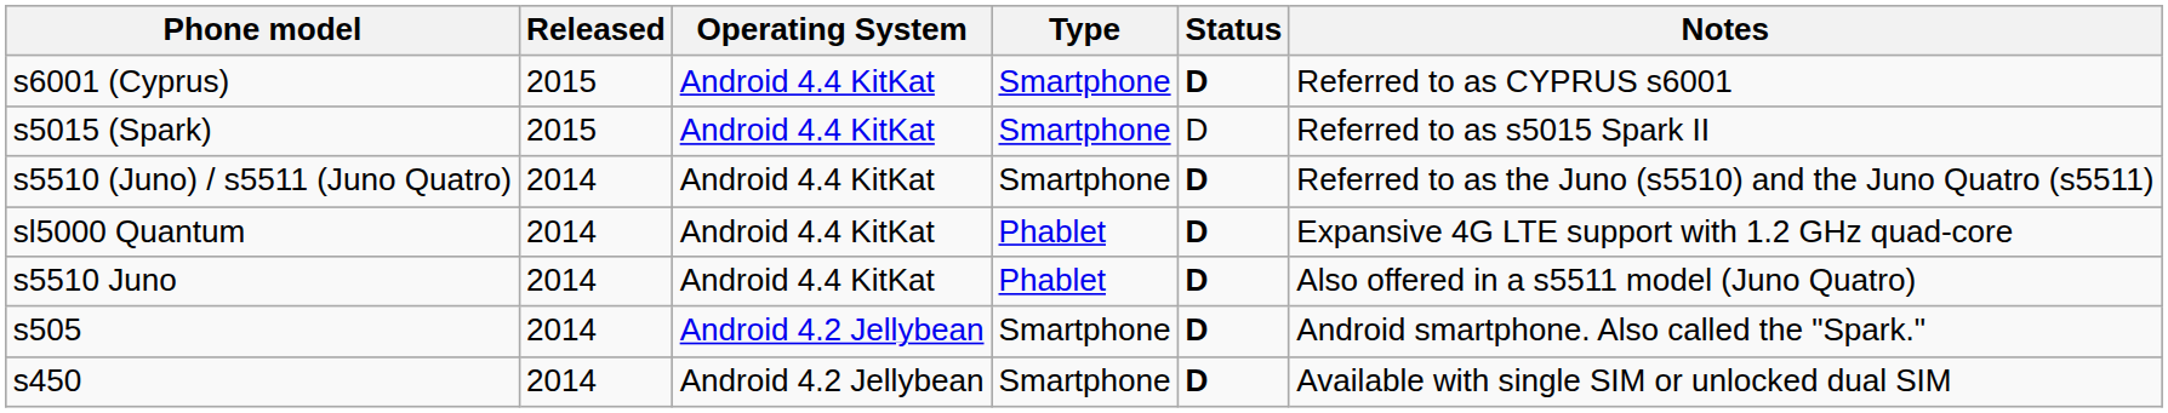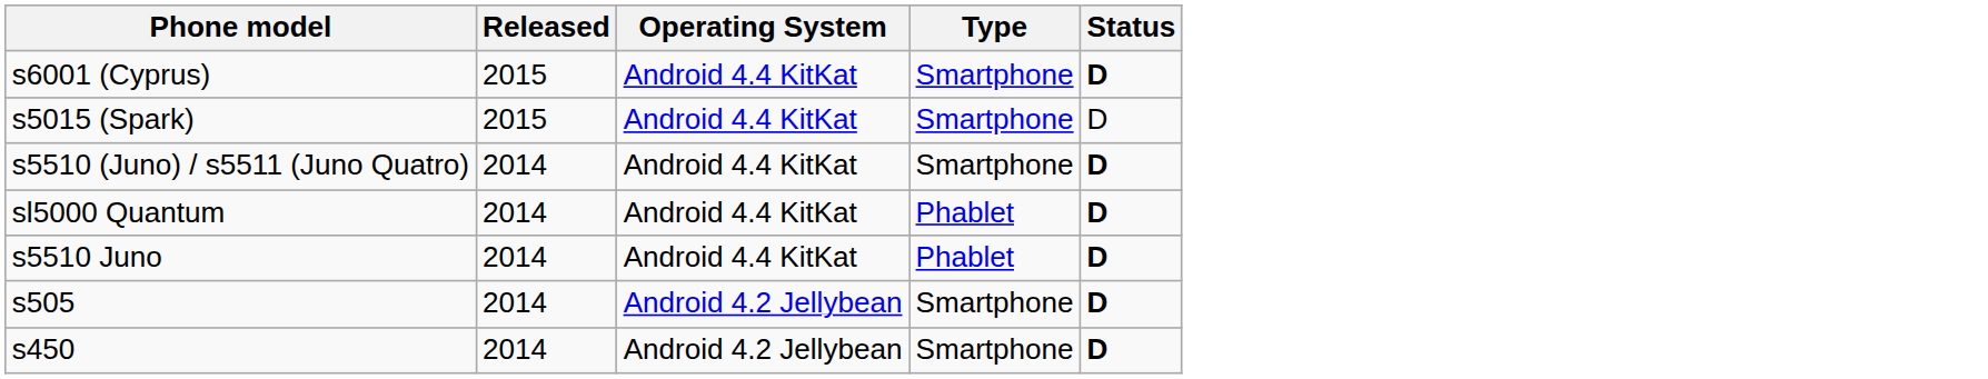- column: Notes | Referred to as CYPRUS s6001 | Referred to as s5015 Spark II | Referred to as the Juno (s5510) and the Juno Quatro (s5511) | Expansive 4G LTE support with 1.2 GHz quad-core | Also offered in a s5511 model (Juno Quatro) | Android smartphone. Also called the "Spark." | Available with single SIM or unlocked dual SIM
